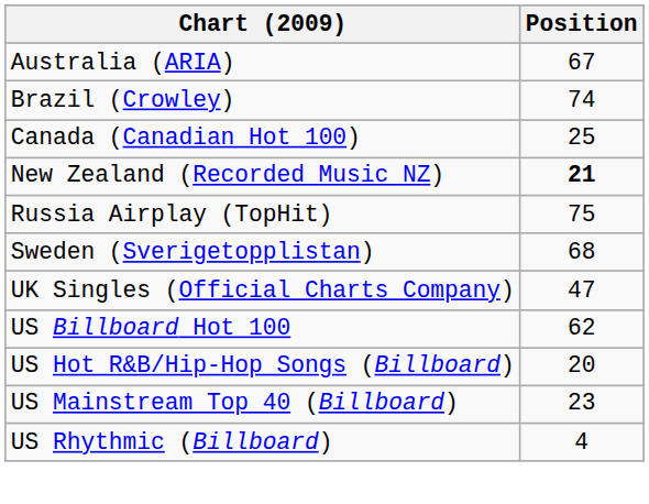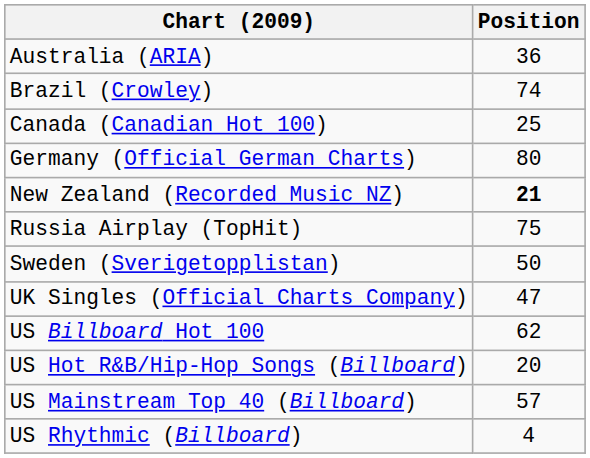Australia (ARIA) | Position: 67 -> 36
+ row: Germany (Official German Charts) | 80
Sweden (Sverigetopplistan) | Position: 68 -> 50
US Mainstream Top 40 (Billboard) | Position: 23 -> 57
